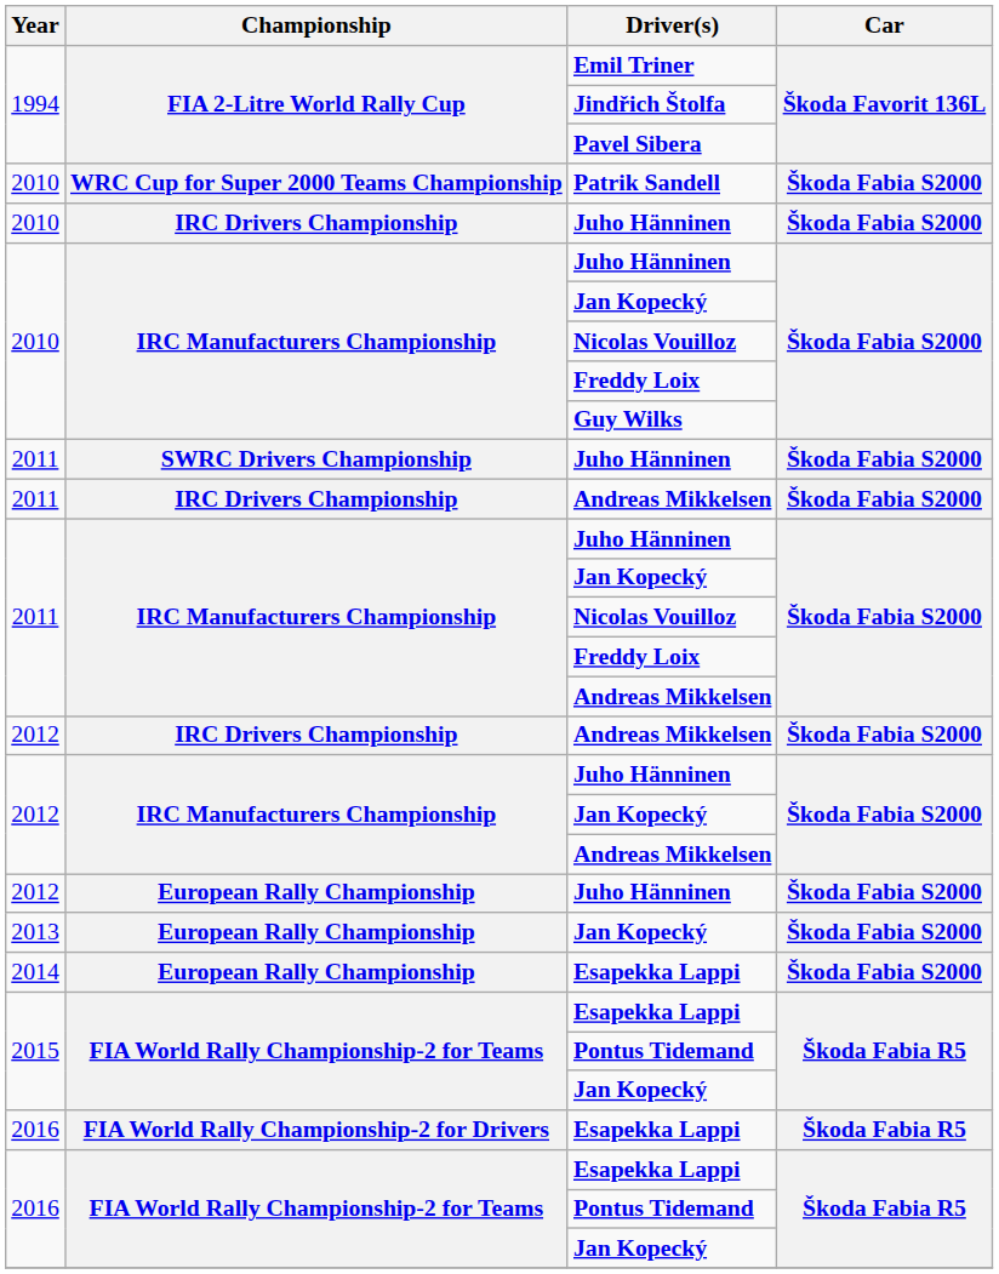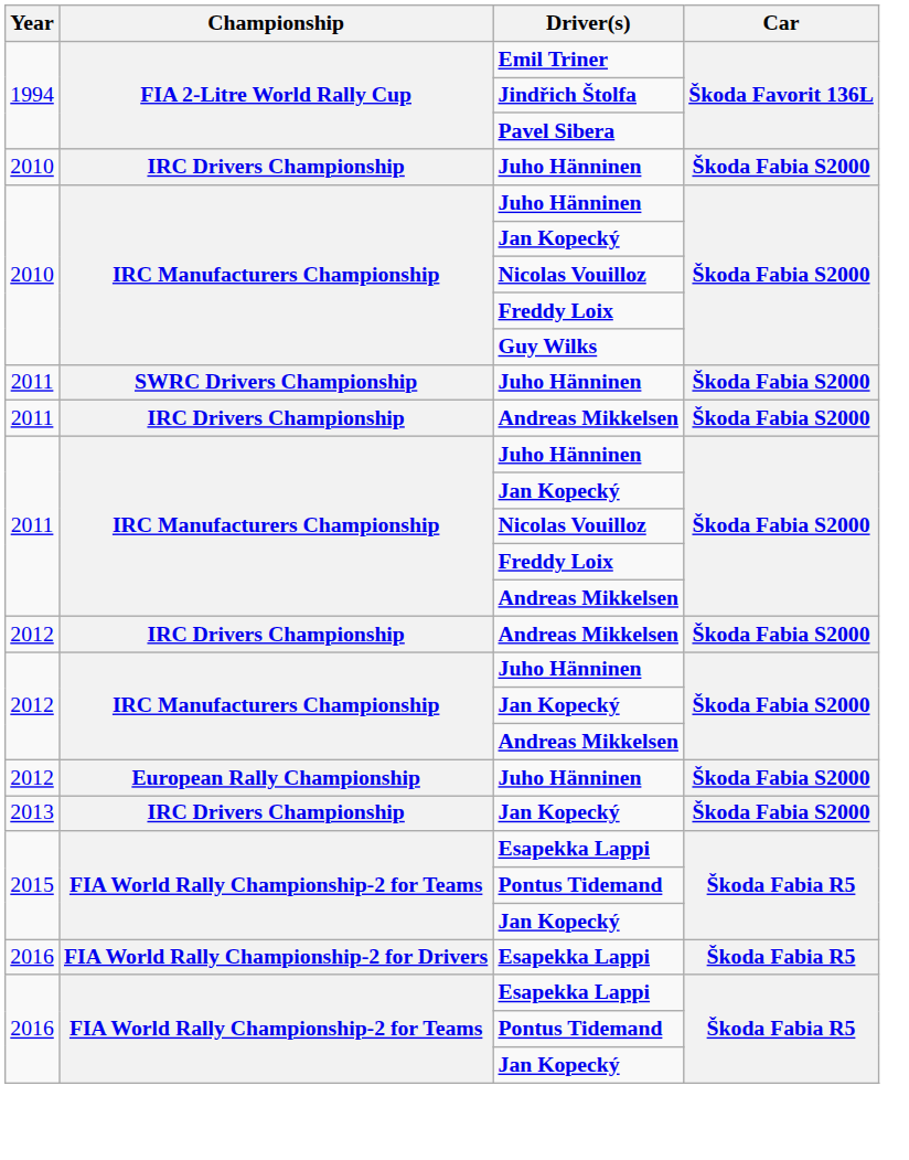- row: 2010 | WRC Cup for Super 2000 Teams Championship | Patrik Sandell | Škoda Fabia S2000
2013 / Jan Kopecký | Championship: European Rally Championship -> IRC Drivers Championship
- row: 2014 | European Rally Championship | Esapekka Lappi | Škoda Fabia S2000
